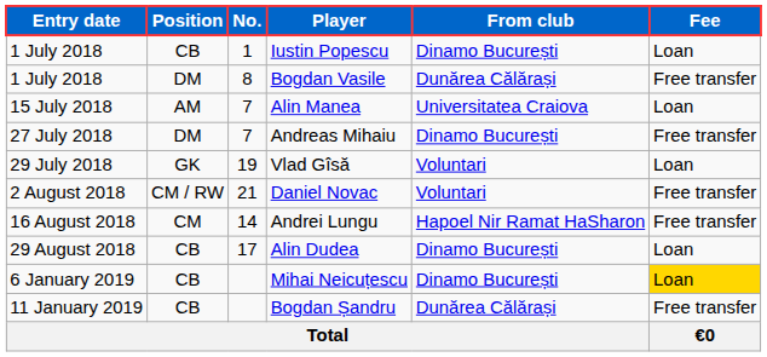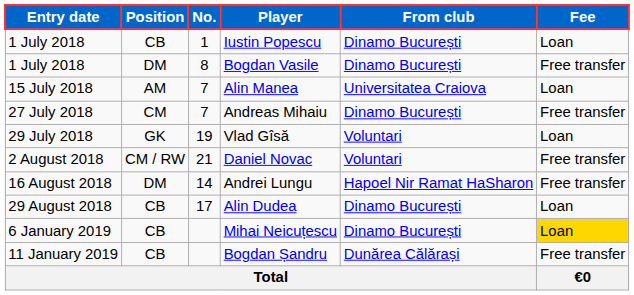Bogdan Vasile | From club: Dunărea Călărași -> Dinamo București
Andreas Mihaiu | Position: DM -> CM
Andrei Lungu | Position: CM -> DM
